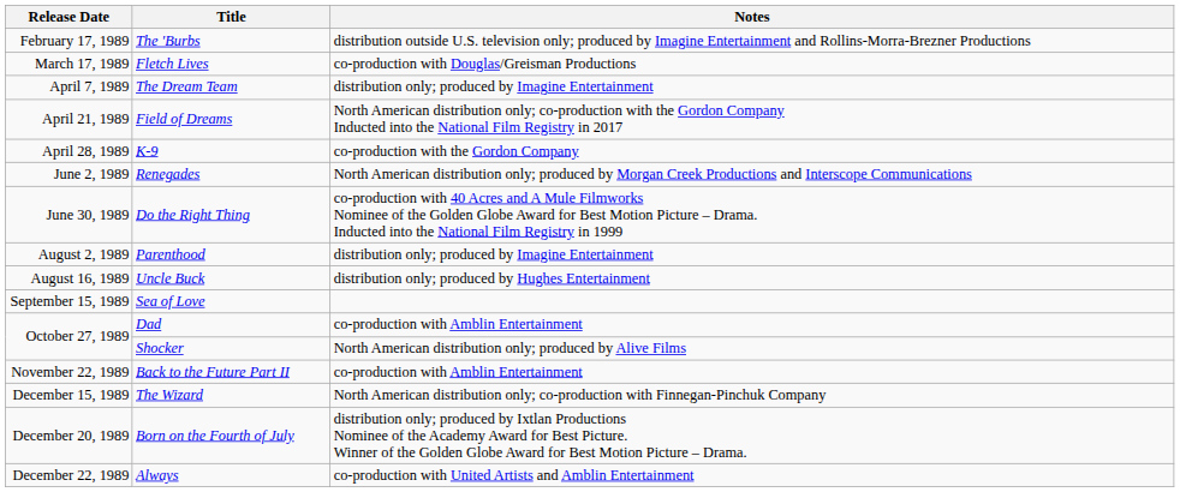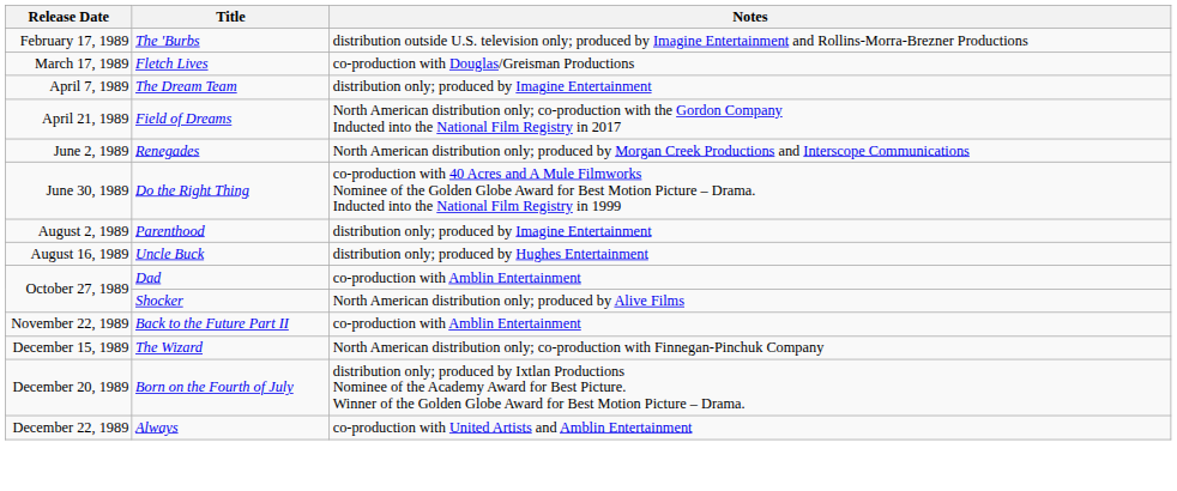- row: April 28, 1989 | K-9 | co-production with the Gordon Company
- row: September 15, 1989 | Sea of Love
